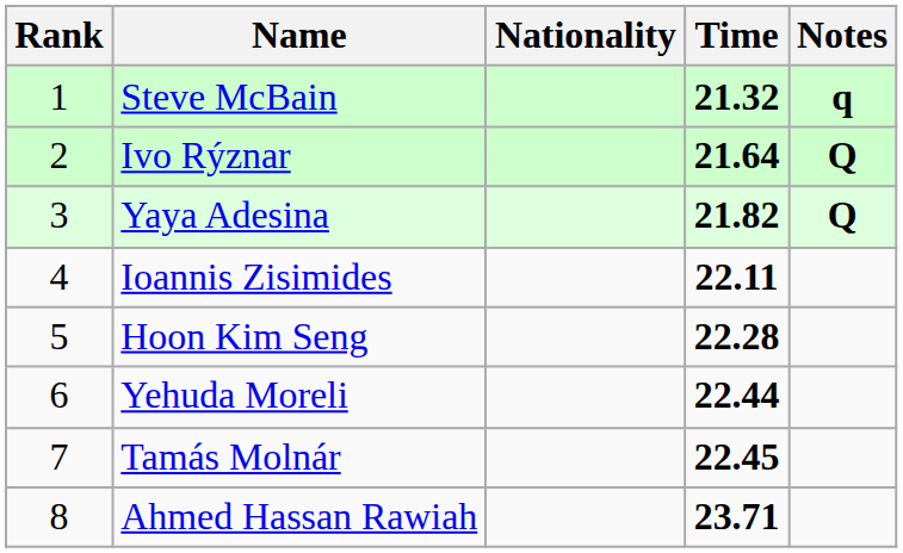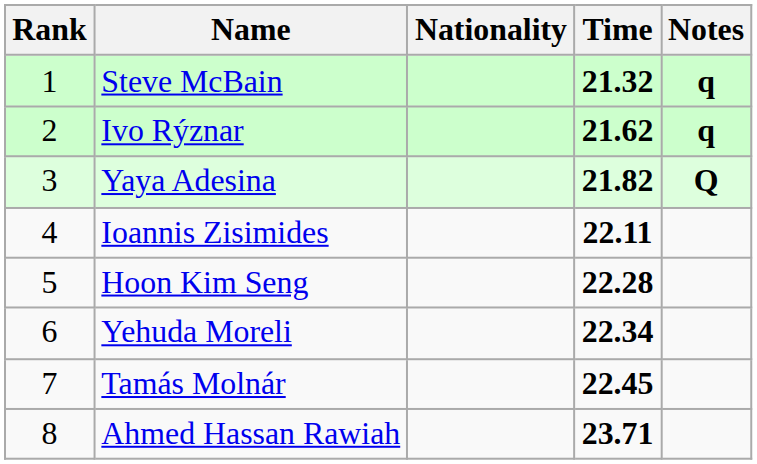Ivo Rýznar | Time: 21.64 -> 21.62
Ivo Rýznar | Notes: Q -> q
Yehuda Moreli | Time: 22.44 -> 22.34
